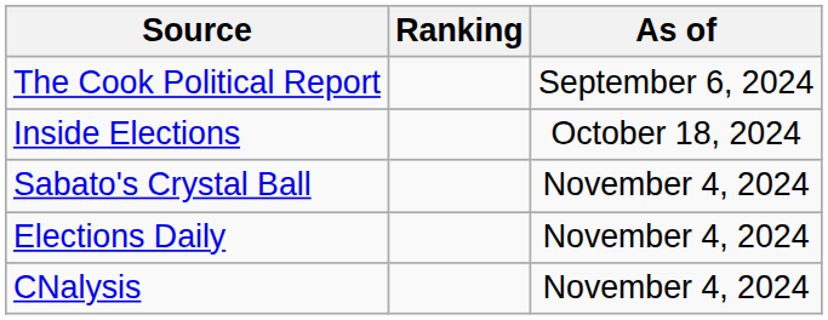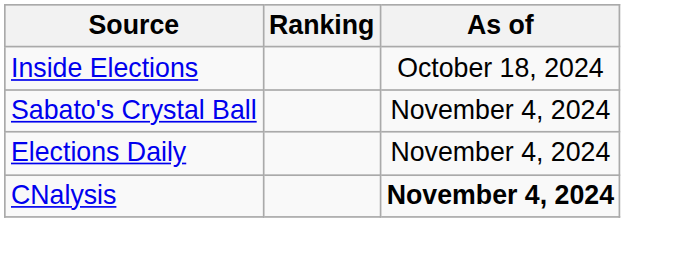- row: The Cook Political Report | September 6, 2024
CNalysis | As of: normal -> bold
